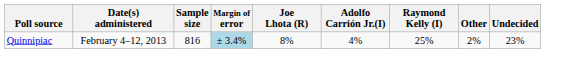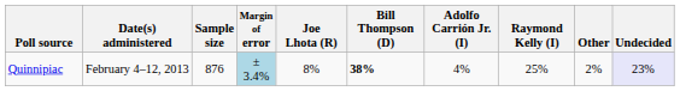+ column: Bill Thompson (D) | 38%
Quinnipiac | Sample size: 816 -> 876
Quinnipiac | Undecided: no background -> lavender background
